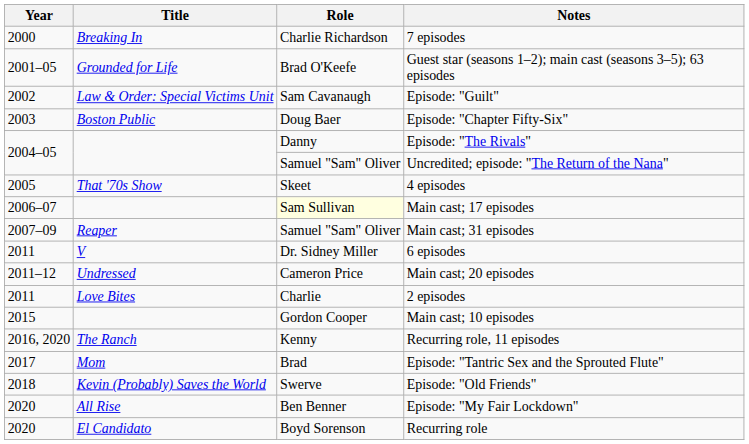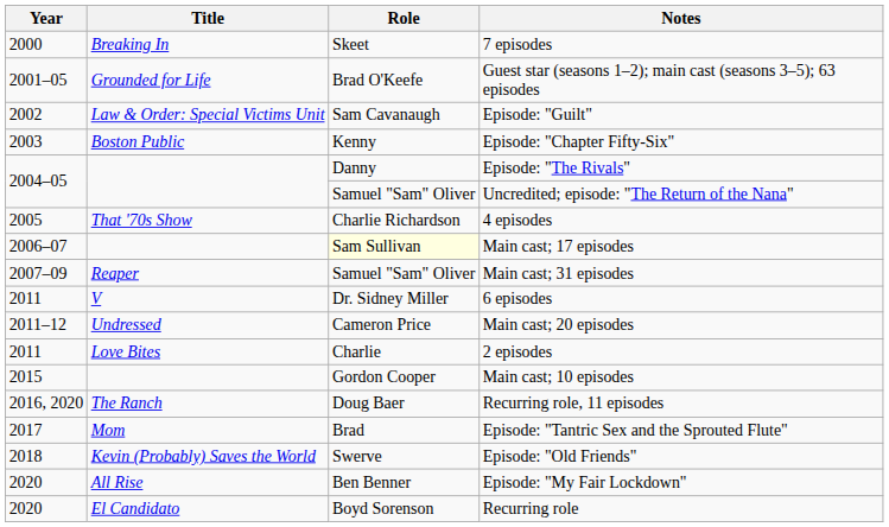7 episodes | Role: Charlie Richardson -> Skeet
Episode: "Chapter Fifty-Six" | Role: Doug Baer -> Kenny
4 episodes | Role: Skeet -> Charlie Richardson
Recurring role, 11 episodes | Role: Kenny -> Doug Baer
